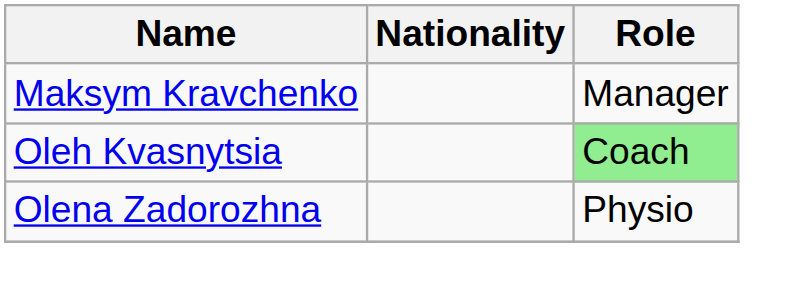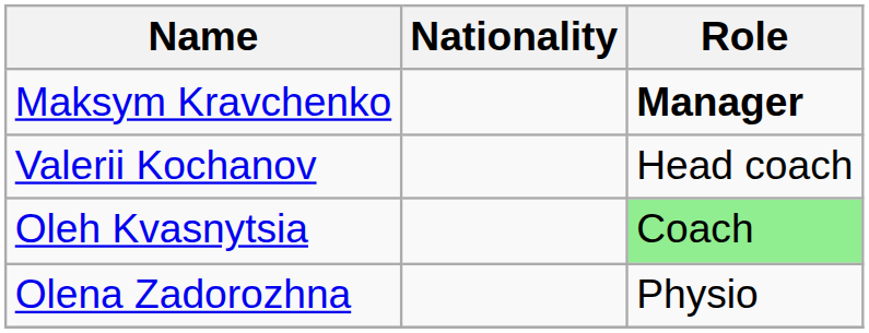Maksym Kravchenko | Role: normal -> bold
+ row: Valerii Kochanov | Head coach
